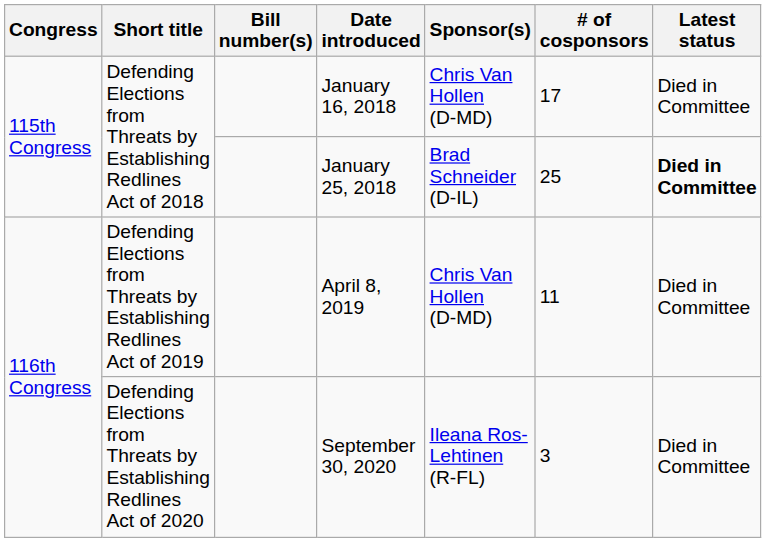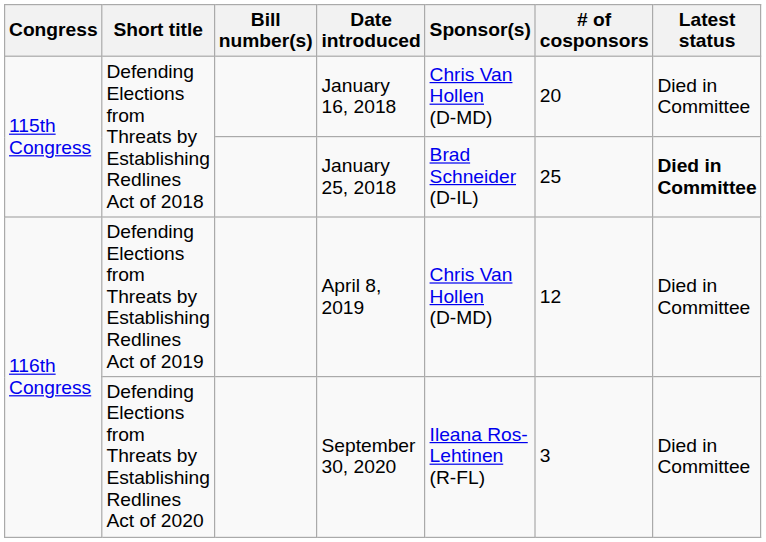January 16, 2018 | # of cosponsors: 17 -> 20
April 8, 2019 | # of cosponsors: 11 -> 12
